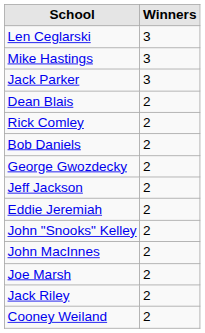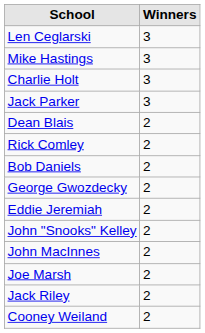+ row: Charlie Holt | 3
- row: Jeff Jackson | 2
